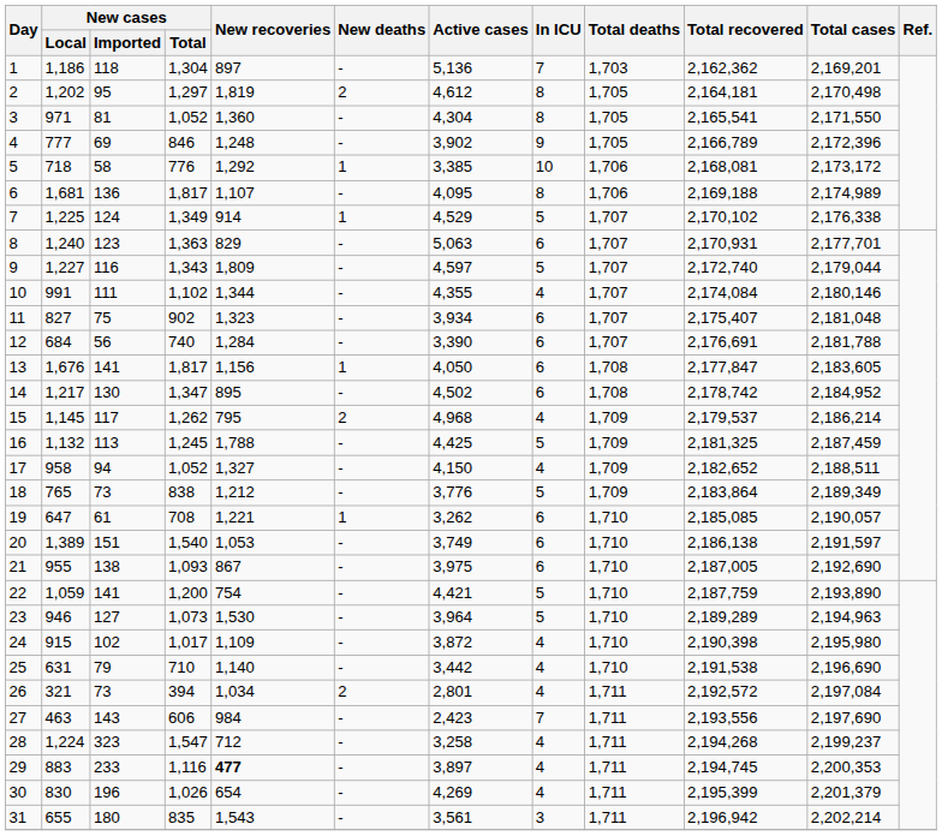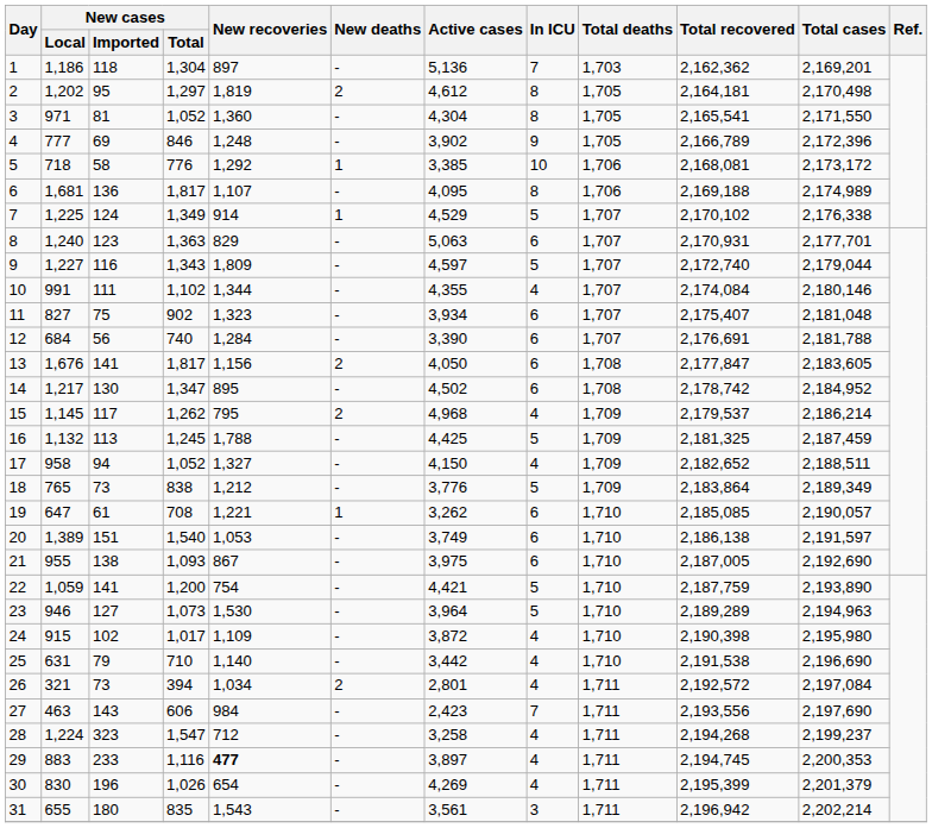13 | New deaths: 1 -> 2
